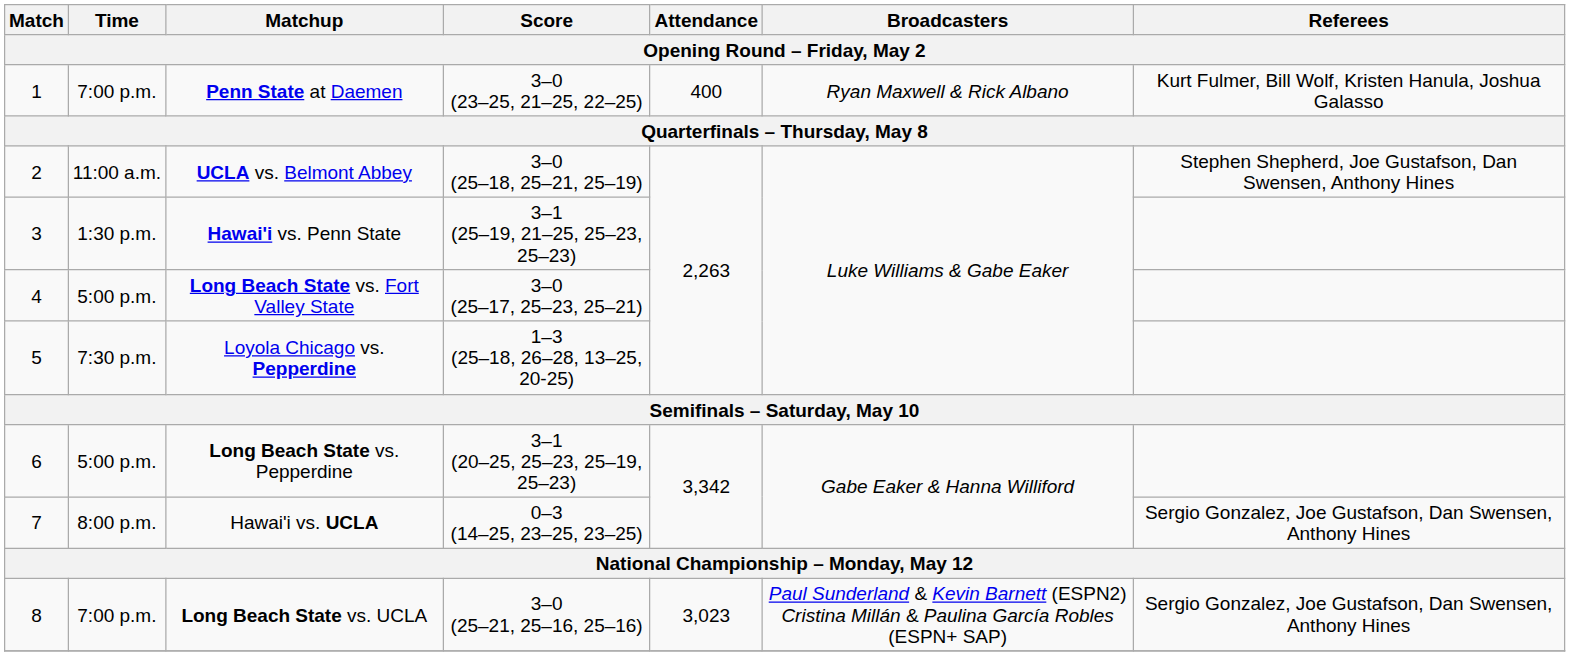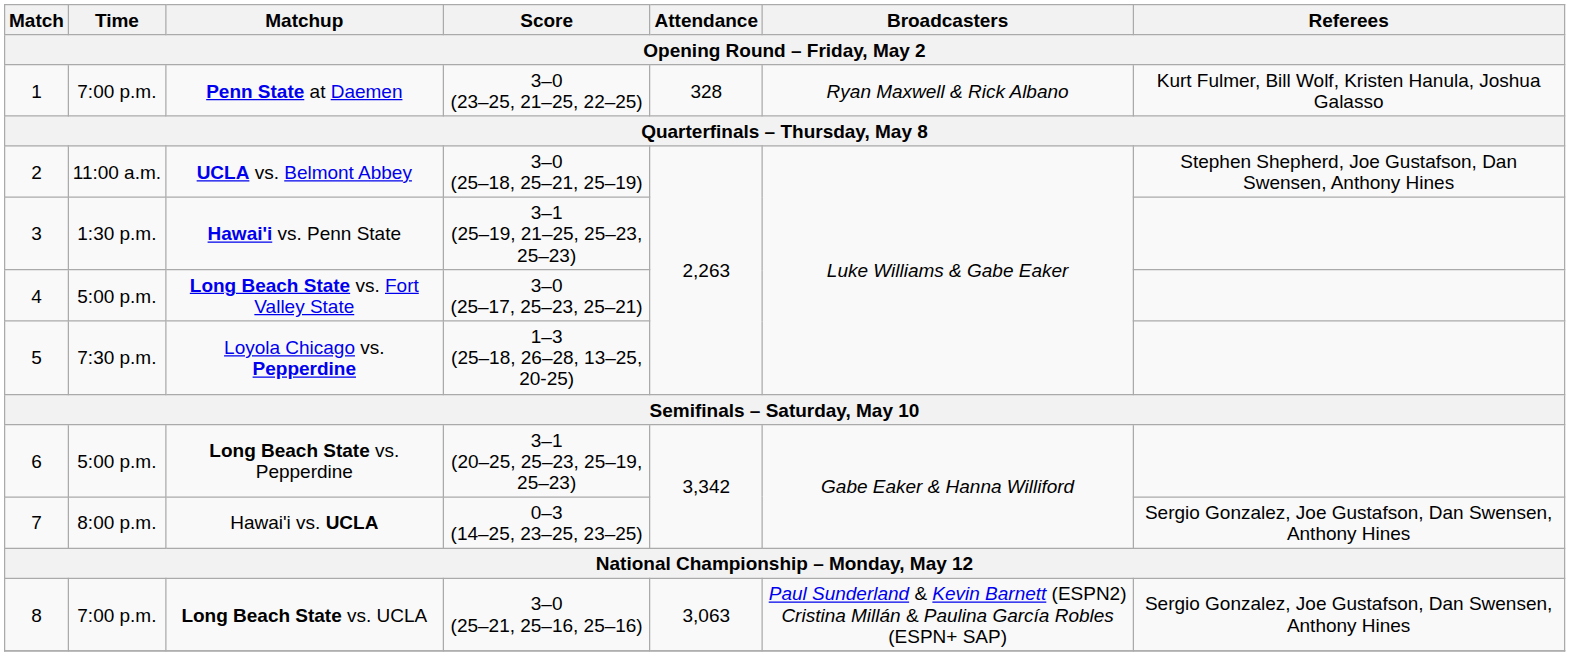Penn State at Daemen | Attendance: 400 -> 328
Long Beach State vs. UCLA | Attendance: 3,023 -> 3,063
